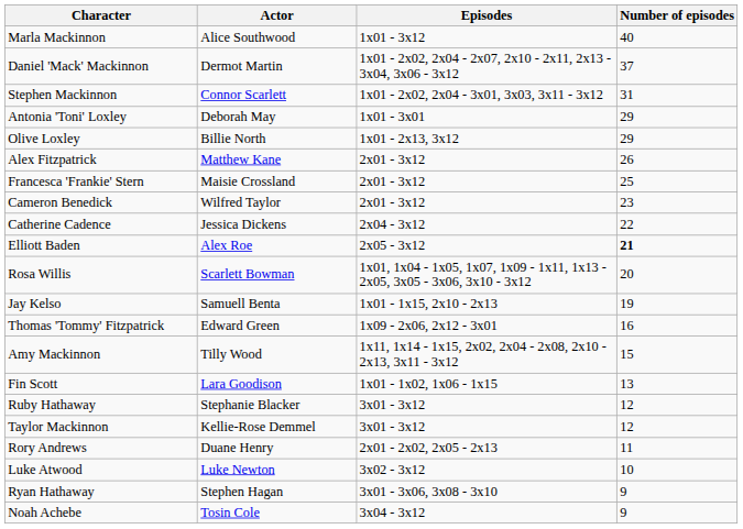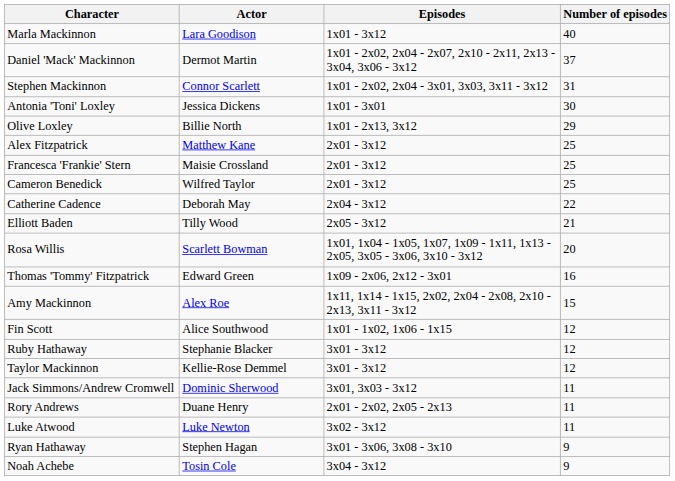Marla Mackinnon | Actor: Alice Southwood -> Lara Goodison
Antonia 'Toni' Loxley | Actor: Deborah May -> Jessica Dickens
Antonia 'Toni' Loxley | Number of episodes: 29 -> 30
Alex Fitzpatrick | Number of episodes: 26 -> 25
Cameron Benedick | Number of episodes: 23 -> 25
Catherine Cadence | Actor: Jessica Dickens -> Deborah May
Elliott Baden | Actor: Alex Roe -> Tilly Wood
Elliott Baden | Number of episodes: bold -> normal
- row: Jay Kelso | Samuell Benta | 1x01 - 1x15, 2x10 - 2x13 | 19
Amy Mackinnon | Actor: Tilly Wood -> Alex Roe
Fin Scott | Actor: Lara Goodison -> Alice Southwood
Fin Scott | Number of episodes: 13 -> 12
+ row: Jack Simmons/Andrew Cromwell | Dominic Sherwood | 3x01, 3x03 - 3x12 | 11
Luke Atwood | Number of episodes: 10 -> 11
